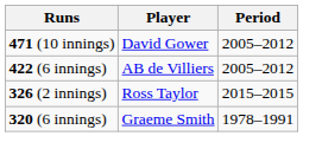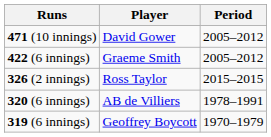422 (6 innings) | Player: AB de Villiers -> Graeme Smith
320 (6 innings) | Player: Graeme Smith -> AB de Villiers
+ row: 319 (6 innings) | Geoffrey Boycott | 1970–1979
